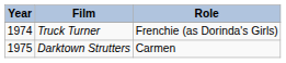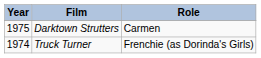rows swapped: Truck Turner <-> Darktown Strutters
